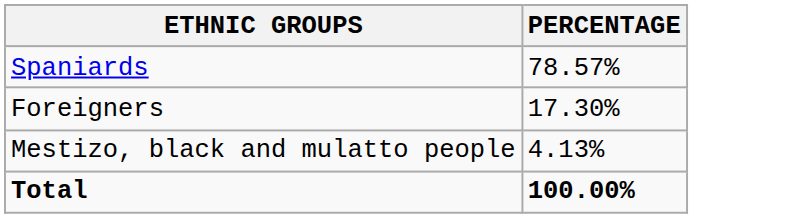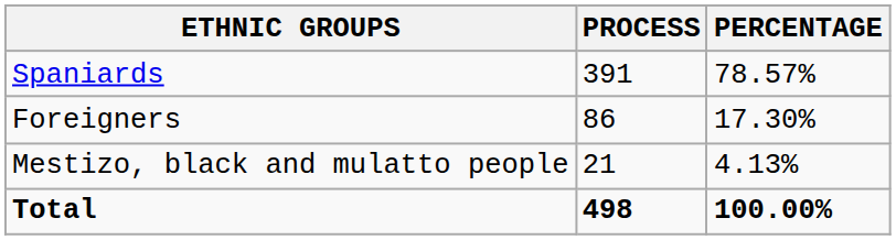+ column: PROCESS | 391 | 86 | 21 | 498
